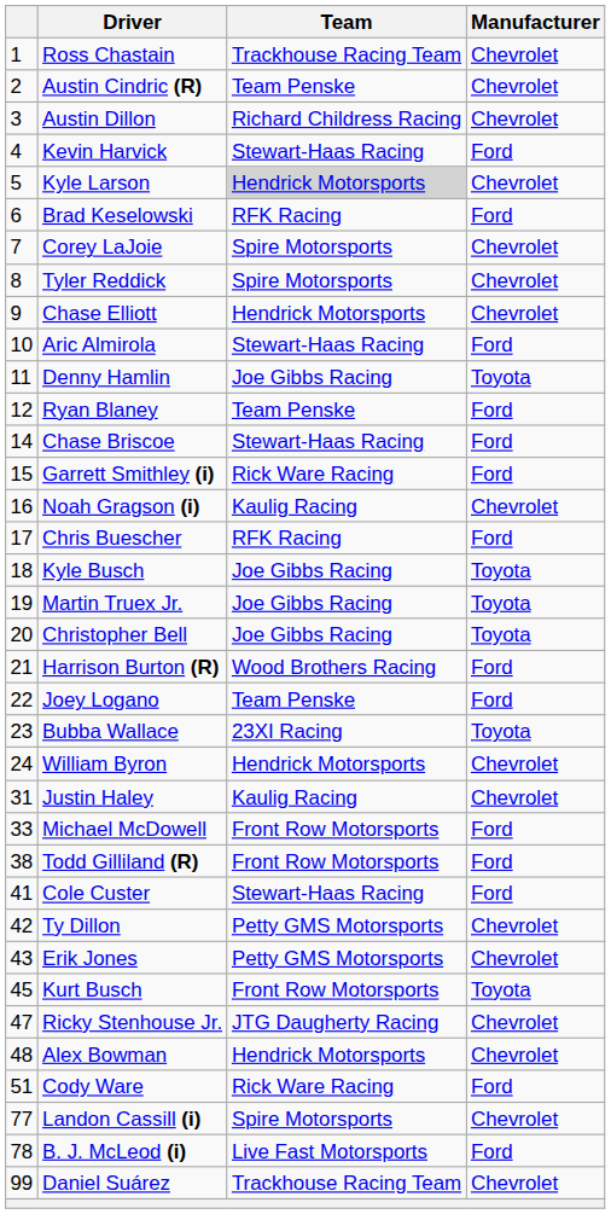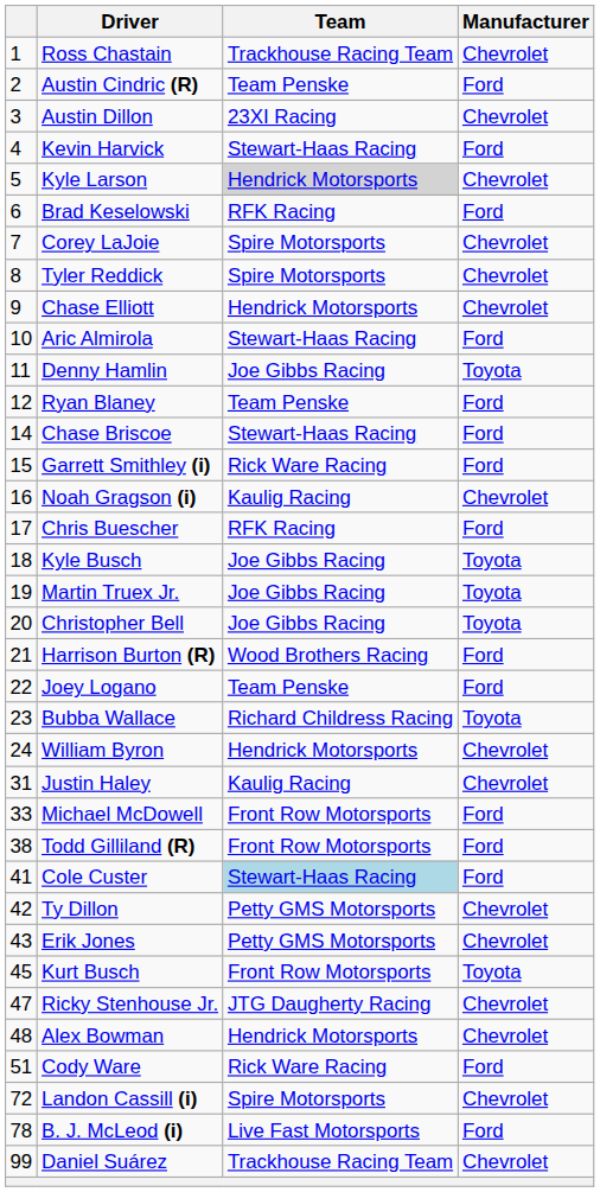Austin Cindric (R) | Manufacturer: Chevrolet -> Ford
Austin Dillon | Team: Richard Childress Racing -> 23XI Racing
Bubba Wallace | Team: 23XI Racing -> Richard Childress Racing
Cole Custer | Team: no background -> lightblue background
Landon Cassill (i) | column 1: 77 -> 72
